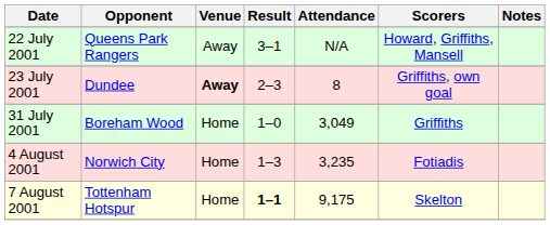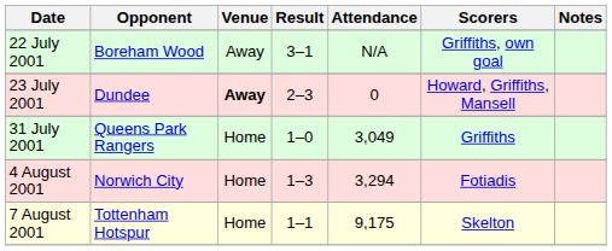22 July 2001 | Opponent: Queens Park Rangers -> Boreham Wood
22 July 2001 | Scorers: Howard, Griffiths, Mansell -> Griffiths, own goal
23 July 2001 | Attendance: 8 -> 0
23 July 2001 | Scorers: Griffiths, own goal -> Howard, Griffiths, Mansell
31 July 2001 | Opponent: Boreham Wood -> Queens Park Rangers
4 August 2001 | Attendance: 3,235 -> 3,294
7 August 2001 | Result: bold -> normal
